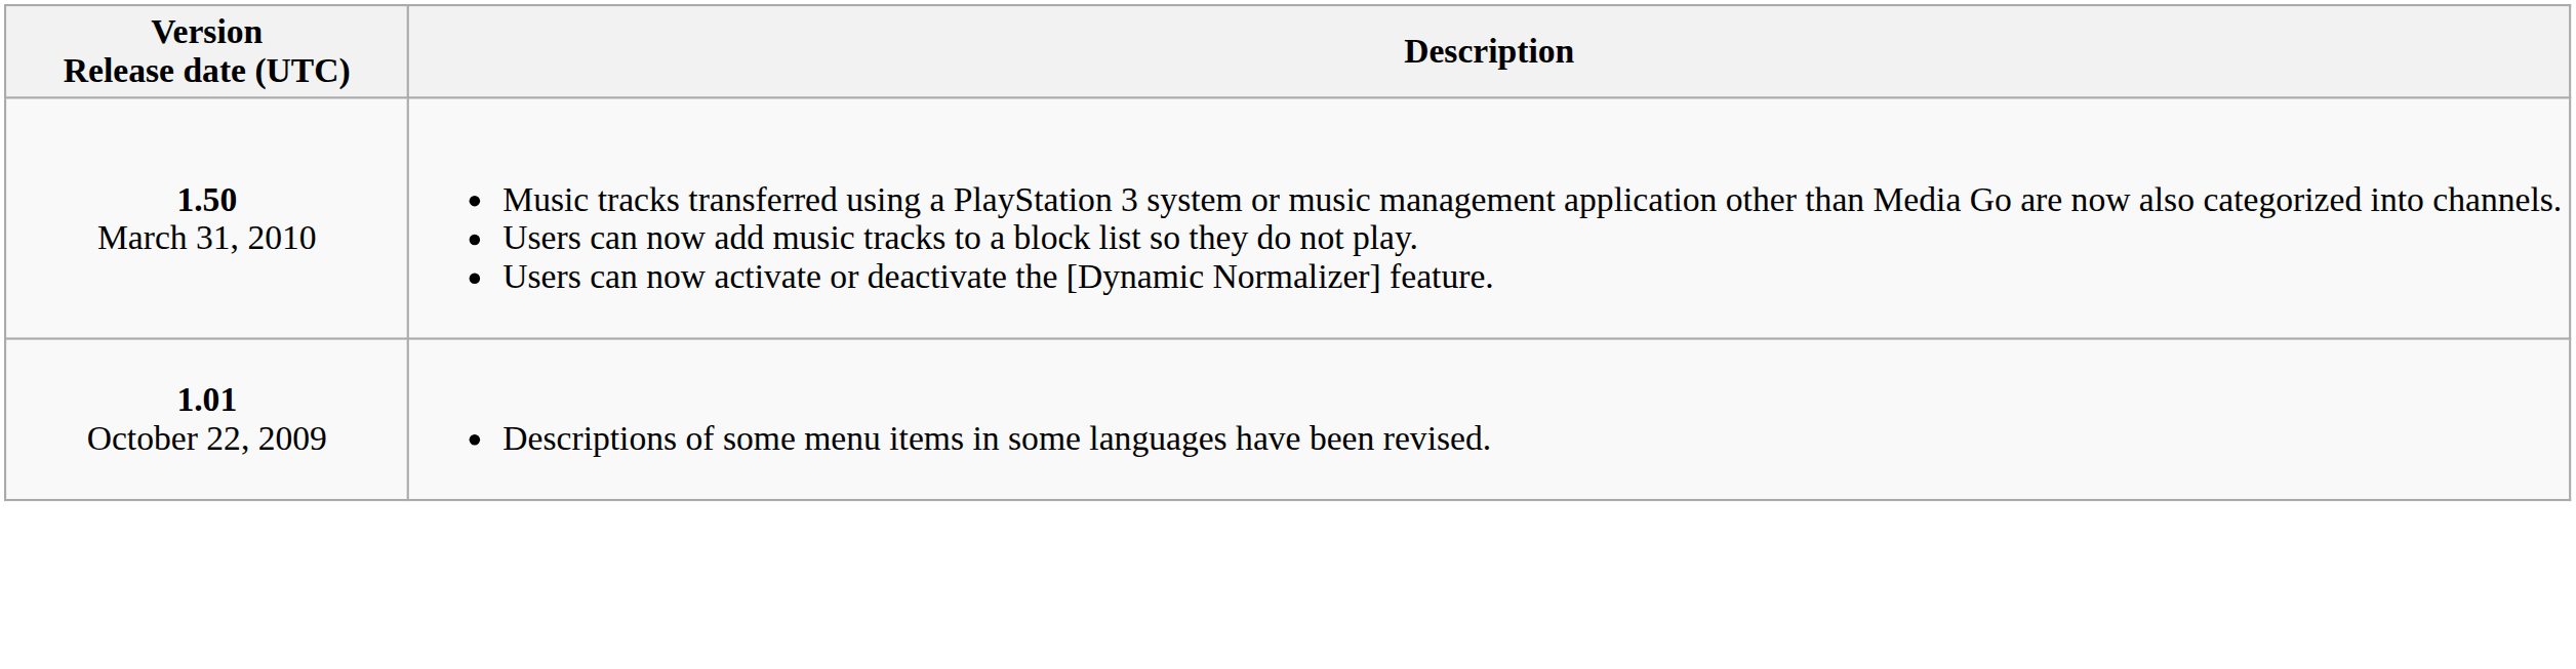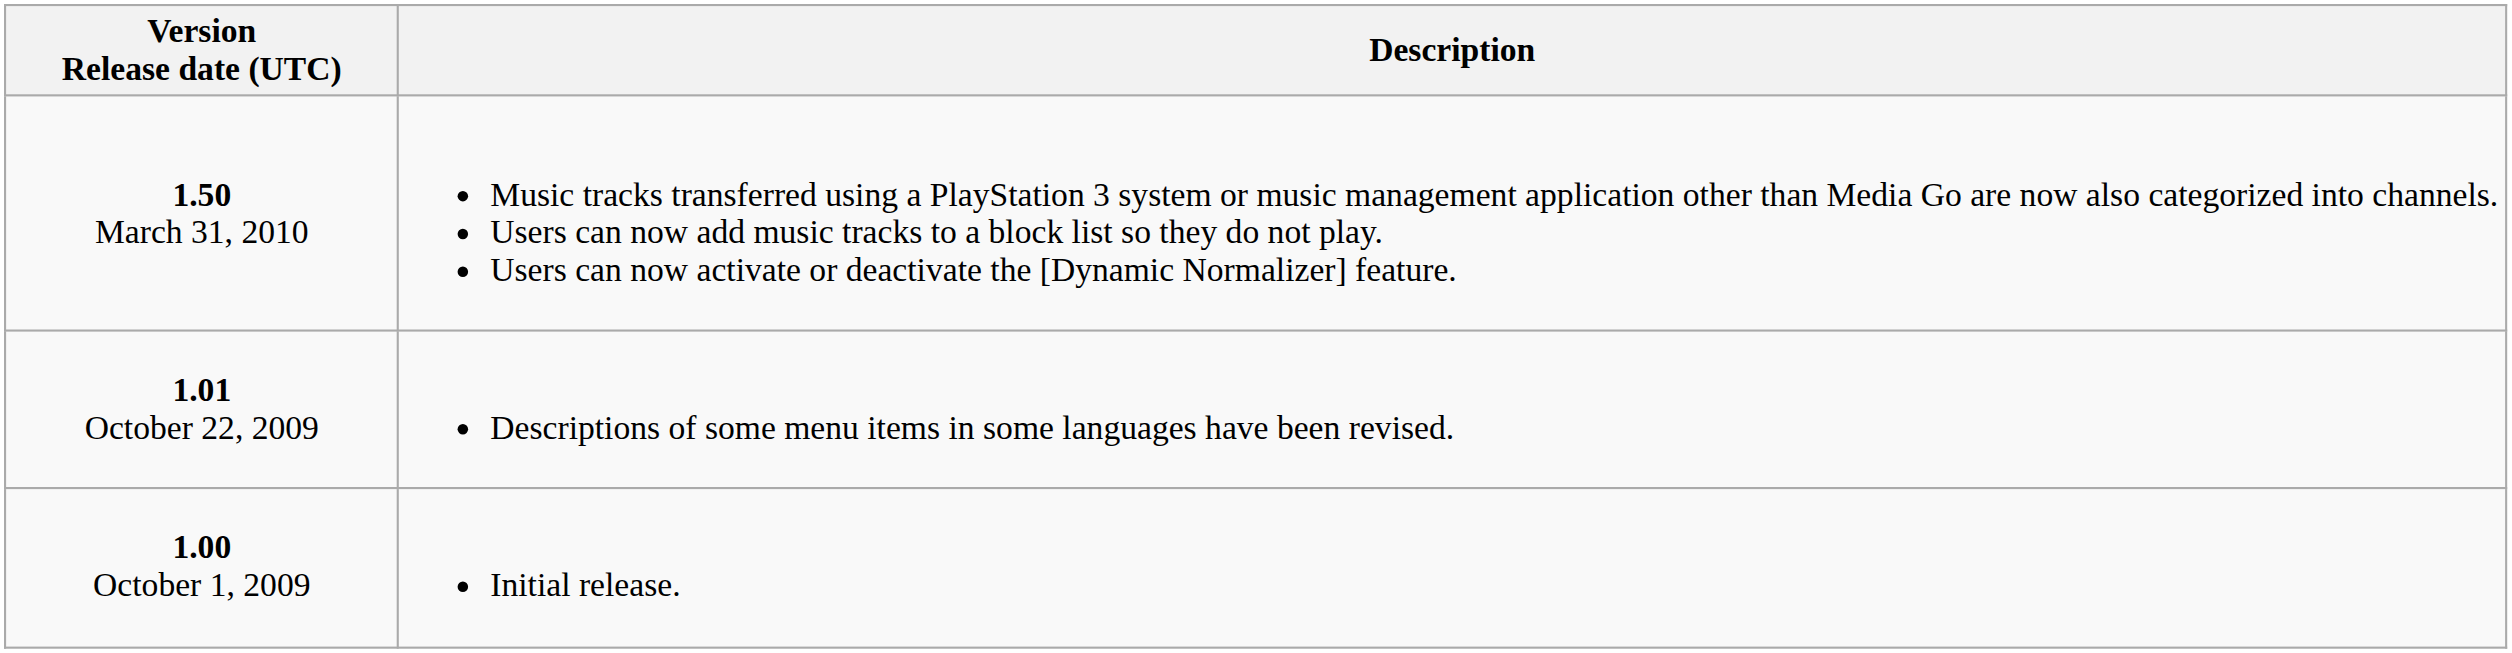+ row: 1.00 October 1, 2009 | Initial release.
